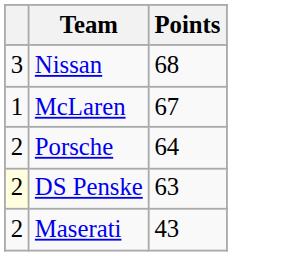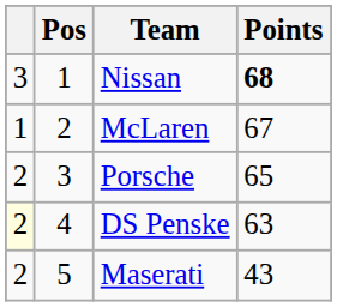+ column: Pos | 1 | 2 | 3 | 4 | 5
Nissan | Points: normal -> bold
Porsche | Points: 64 -> 65
